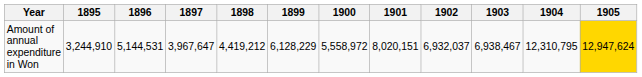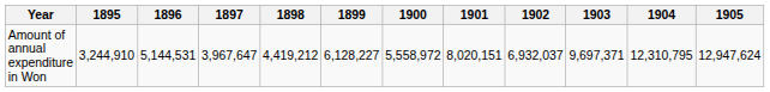Amount of annual expenditure in Won | 1899: 6,128,229 -> 6,128,227
Amount of annual expenditure in Won | 1903: 6,938,467 -> 9,697,371
Amount of annual expenditure in Won | 1905: gold background -> no background
